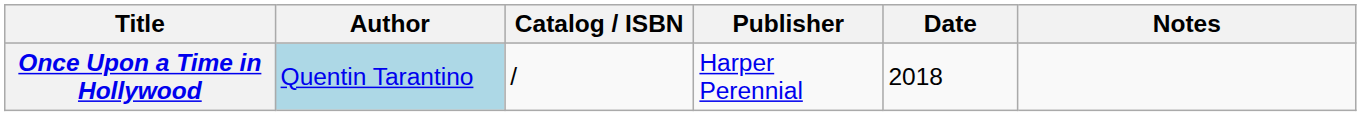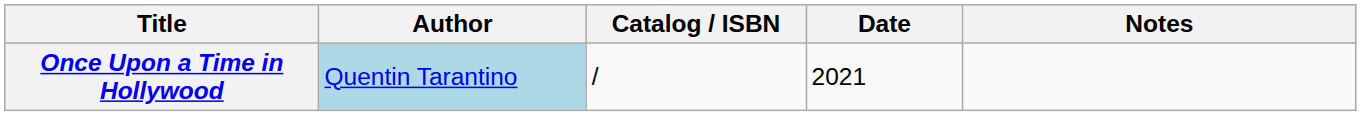- column: Publisher | Harper Perennial
Once Upon a Time in Hollywood | Date: 2018 -> 2021
